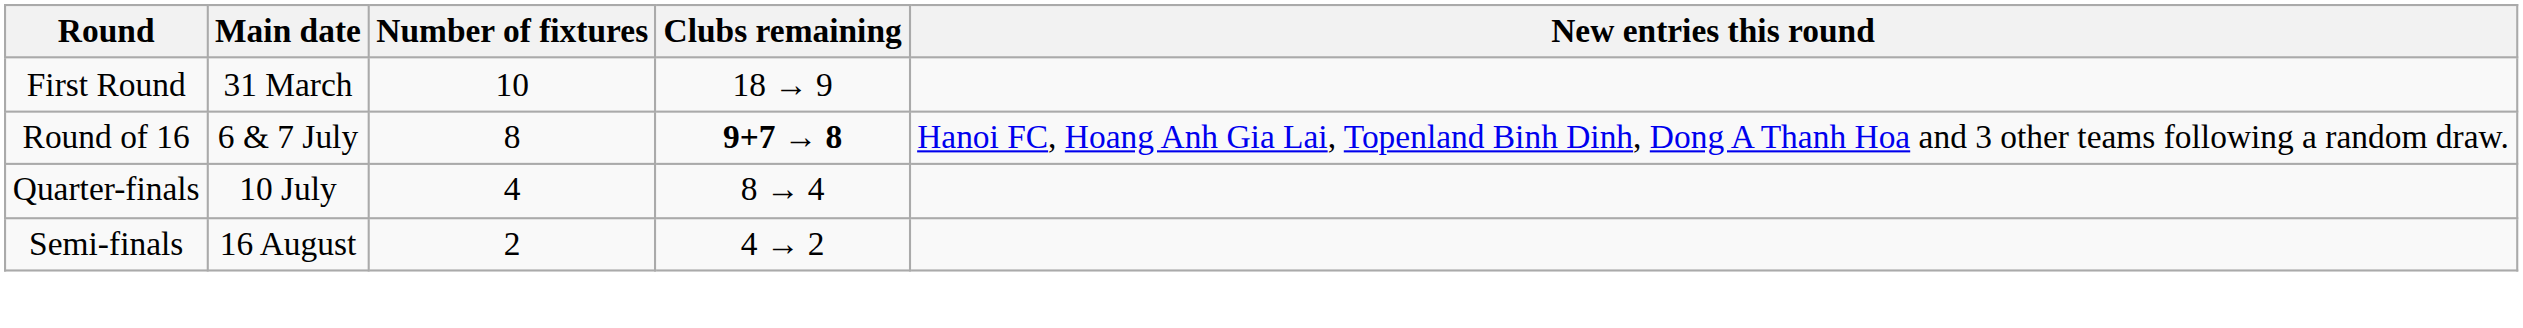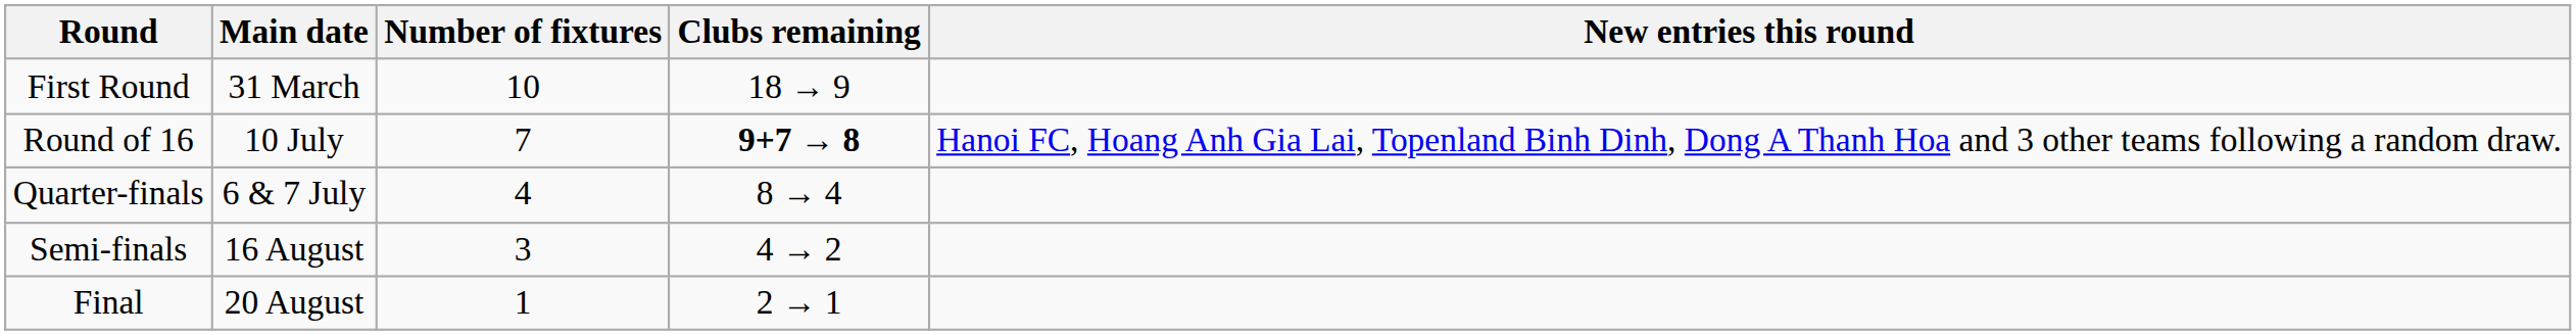Round of 16 | Main date: 6 & 7 July -> 10 July
Round of 16 | Number of fixtures: 8 -> 7
Quarter-finals | Main date: 10 July -> 6 & 7 July
Semi-finals | Number of fixtures: 2 -> 3
+ row: Final | 20 August | 1 | 2 → 1
